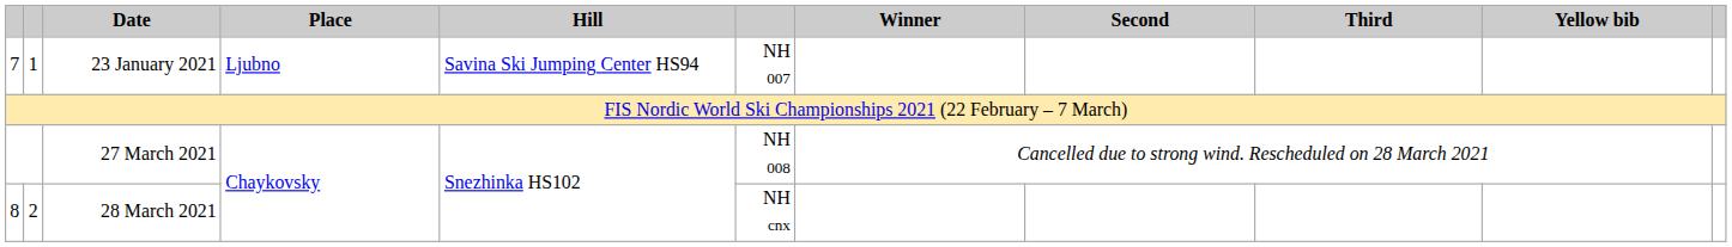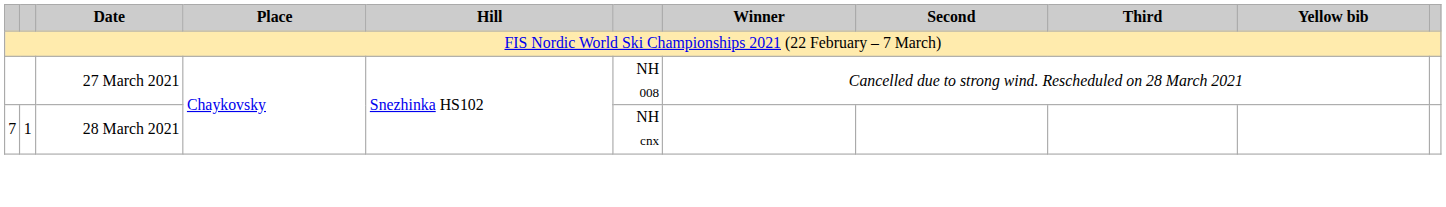- row: 7 | 1 | 23 January 2021 | Ljubno | Savina Ski Jumping Center HS94 | NH 007
28 March 2021 | column 1: 8 -> 7
28 March 2021 | column 2: 2 -> 1
